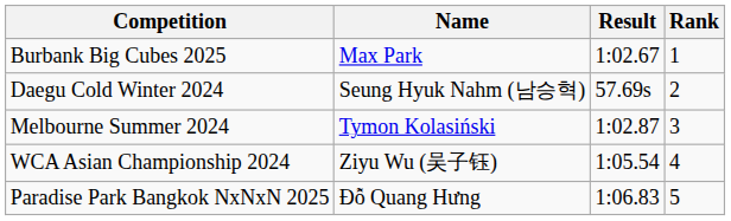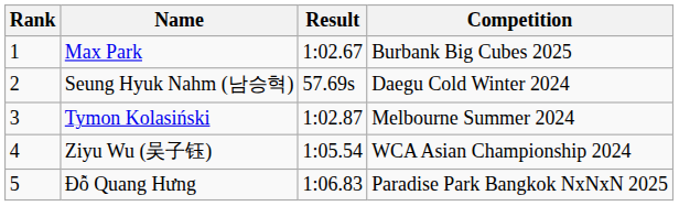columns swapped: Rank <-> Competition
